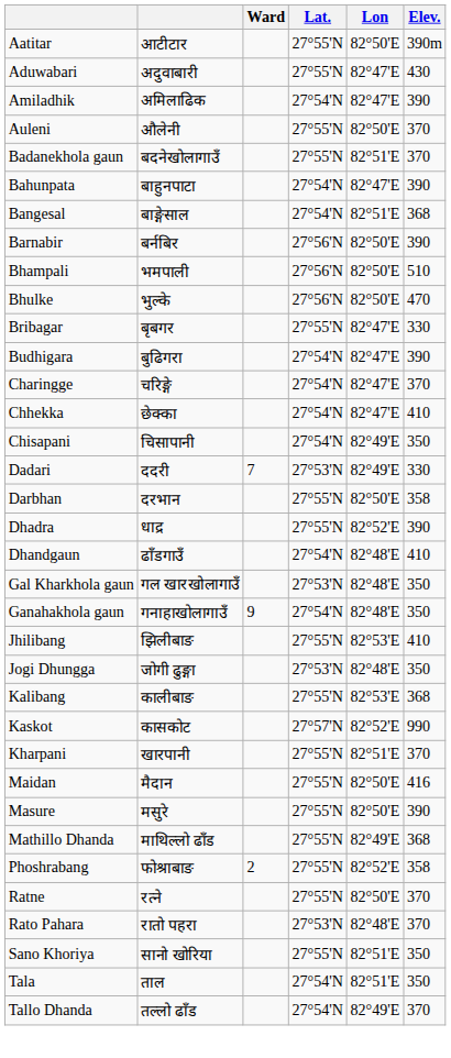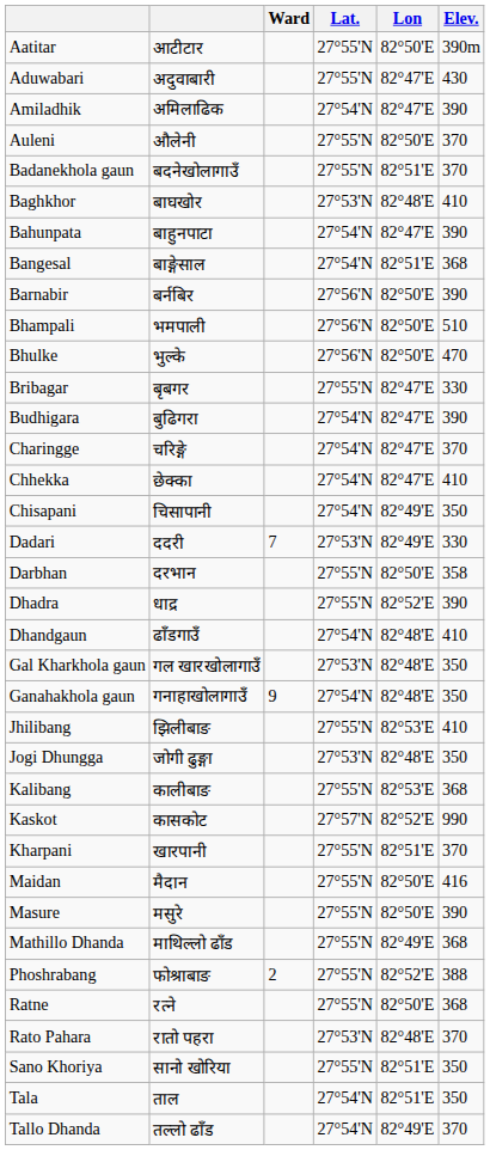+ row: Baghkhor | बाघखोर | 27°53'N | 82°48'E | 410
Phoshrabang | Elev.: 358 -> 388
Ratne | Elev.: 370 -> 368
